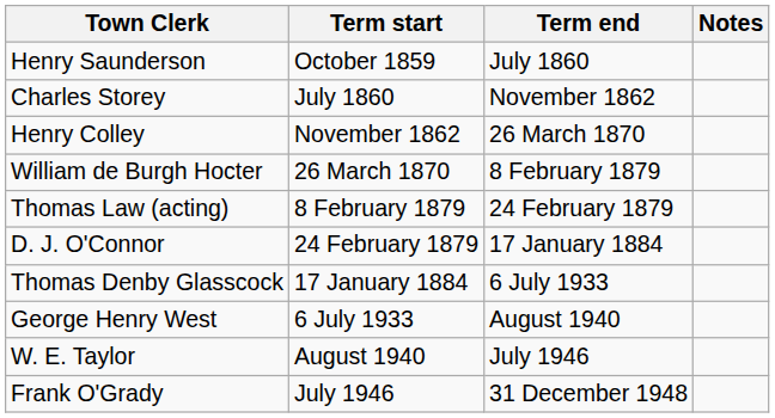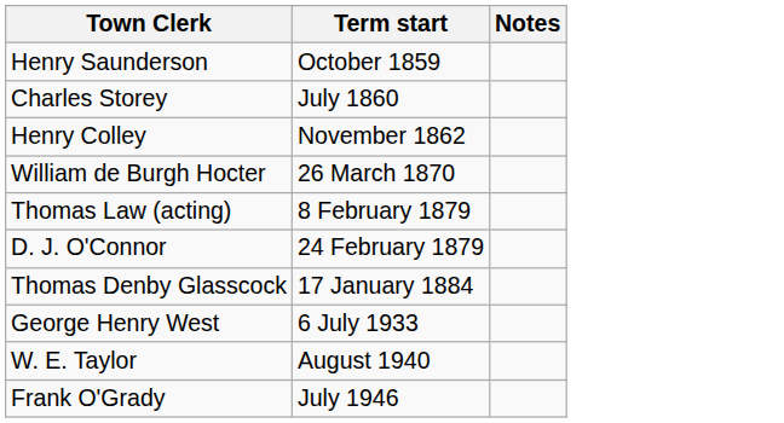- column: Term end | July 1860 | November 1862 | 26 March 1870 | 8 February 1879 | 24 February 1879 | 17 January 1884 | 6 July 1933 | August 1940 | July 1946 | 31 December 1948
